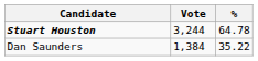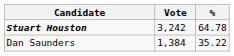Stuart Houston | Vote: 3,244 -> 3,242
